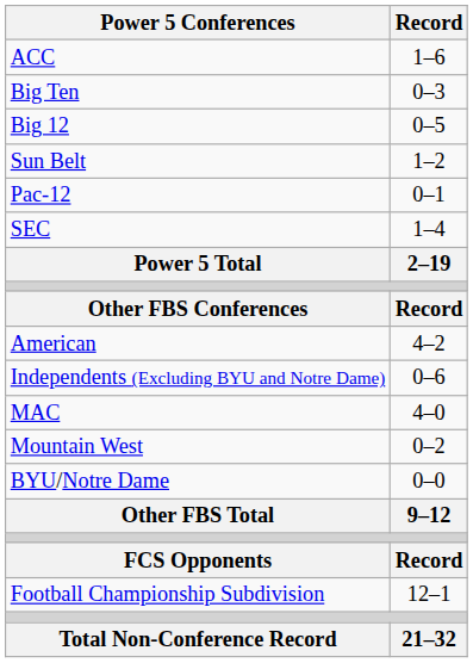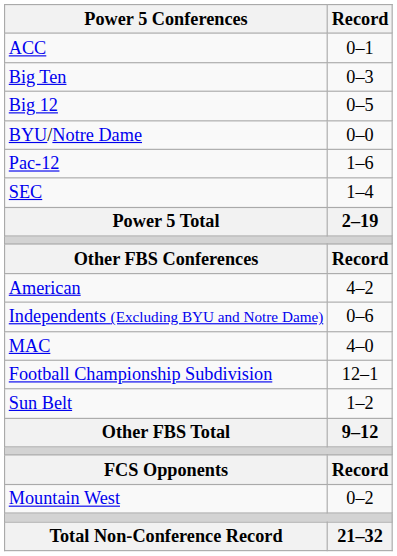ACC | Record: 1–6 -> 0–1
rows swapped: BYU/Notre Dame <-> Sun Belt
Pac-12 | Record: 0–1 -> 1–6
rows swapped: Mountain West <-> Football Championship Subdivision
